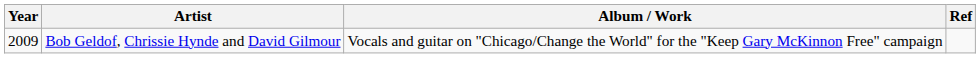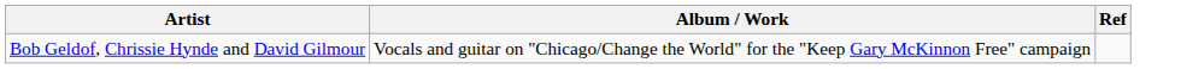- column: Year | 2009
